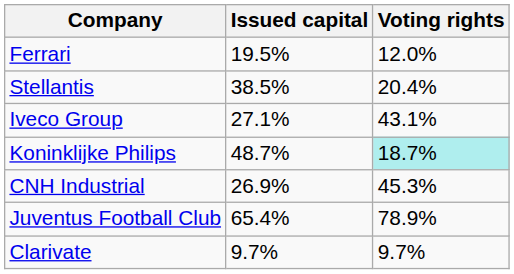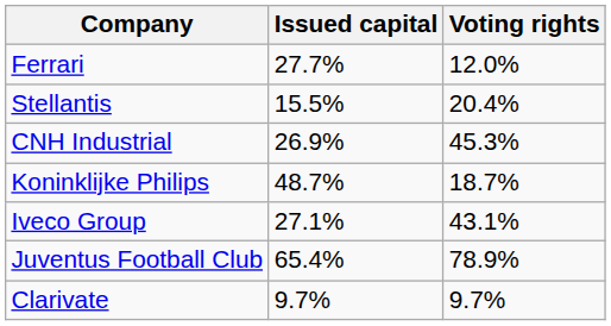Ferrari | Issued capital: 19.5% -> 27.7%
Stellantis | Issued capital: 38.5% -> 15.5%
rows swapped: CNH Industrial <-> Iveco Group
Koninklijke Philips | Voting rights: paleturquoise background -> no background
